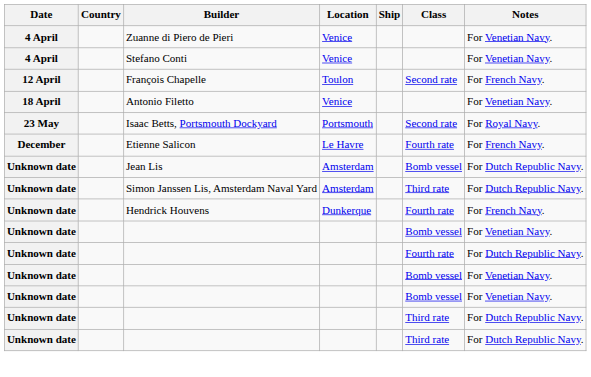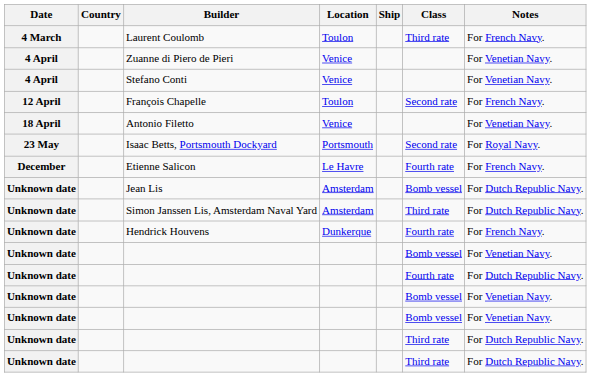+ row: 4 March | Laurent Coulomb | Toulon | Third rate | For French Navy.
